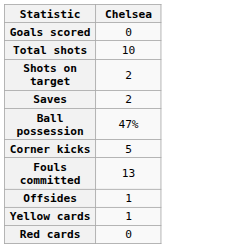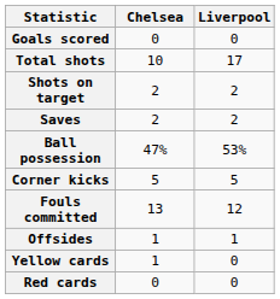+ column: Liverpool | 0 | 17 | 2 | 2 | 53% | 5 | 12 | 1 | 0 | 0
